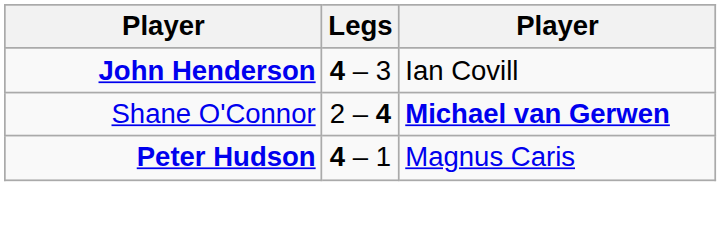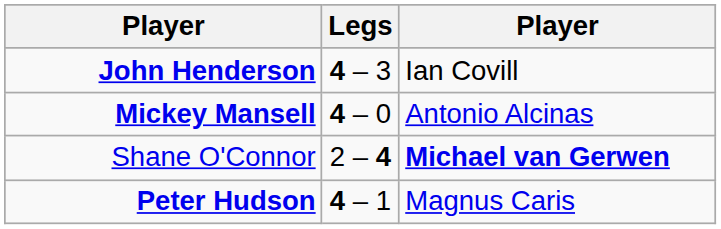+ row: Mickey Mansell | 4 – 0 | Antonio Alcinas
